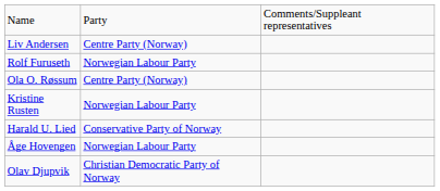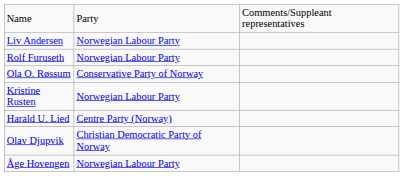Liv Andersen | column 2: Centre Party (Norway) -> Norwegian Labour Party
Ola O. Røssum | column 2: Centre Party (Norway) -> Conservative Party of Norway
Harald U. Lied | column 2: Conservative Party of Norway -> Centre Party (Norway)
rows swapped: Åge Hovengen <-> Olav Djupvik
